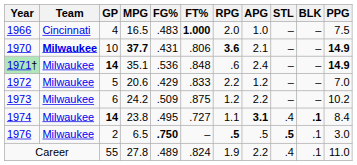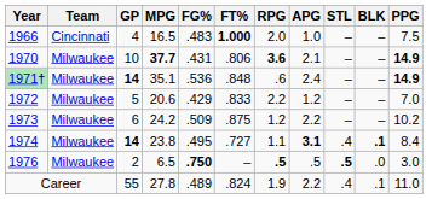1970 | Team: bold -> normal
1976 | BLK: .1 -> .0
